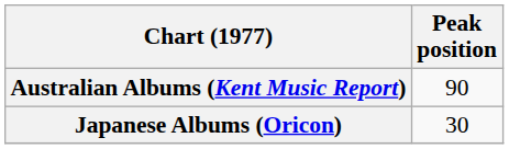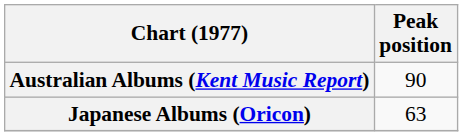Japanese Albums (Oricon) | Peak position: 30 -> 63
